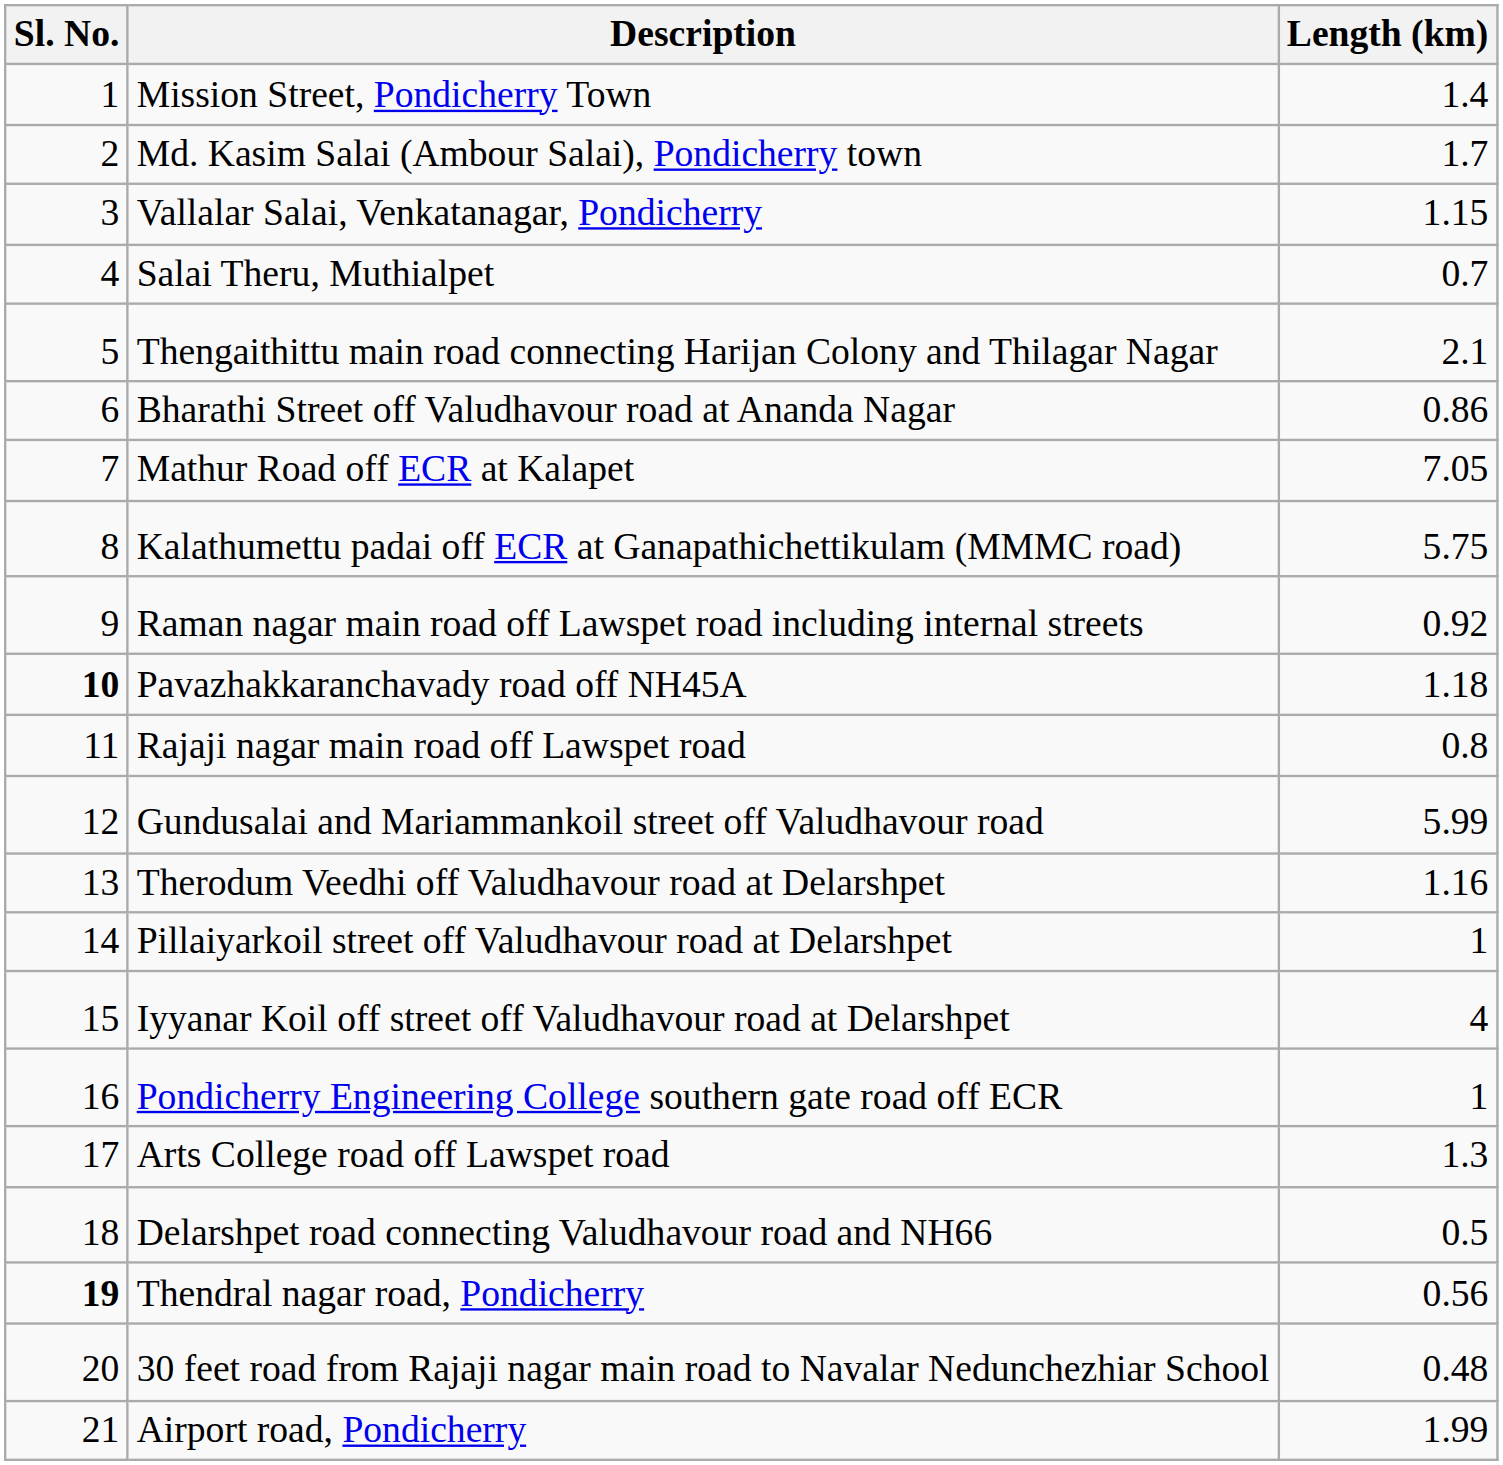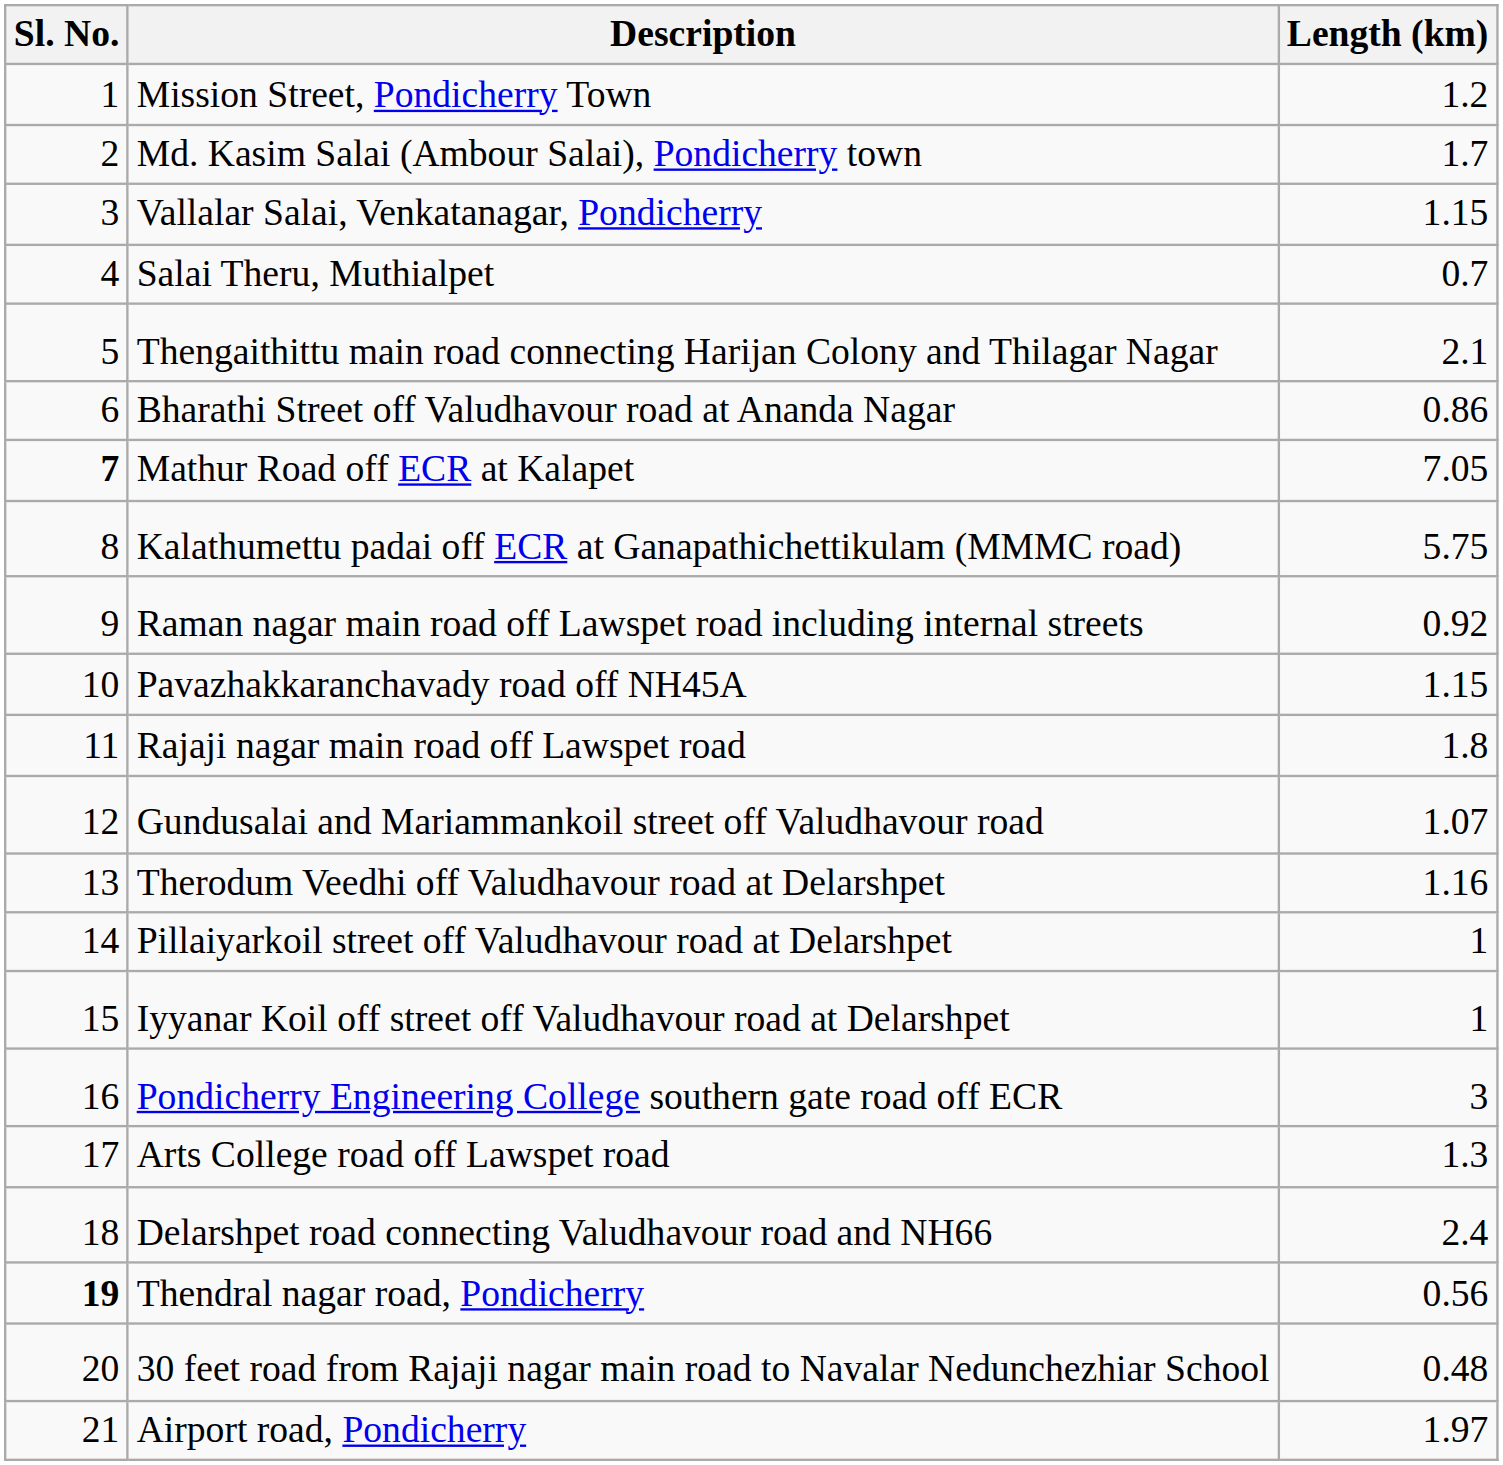Mission Street, Pondicherry Town | Length (km): 1.4 -> 1.2
Mathur Road off ECR at Kalapet | Sl. No.: normal -> bold
Pavazhakkaranchavady road off NH45A | Sl. No.: bold -> normal
Pavazhakkaranchavady road off NH45A | Length (km): 1.18 -> 1.15
Rajaji nagar main road off Lawspet road | Length (km): 0.8 -> 1.8
Gundusalai and Mariammankoil street off Valudhavour road | Length (km): 5.99 -> 1.07
Iyyanar Koil off street off Valudhavour road at Delarshpet | Length (km): 4 -> 1
Pondicherry Engineering College southern gate road off ECR | Length (km): 1 -> 3
Delarshpet road connecting Valudhavour road and NH66 | Length (km): 0.5 -> 2.4
Airport road, Pondicherry | Length (km): 1.99 -> 1.97
